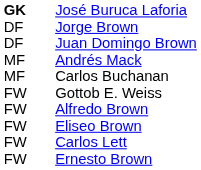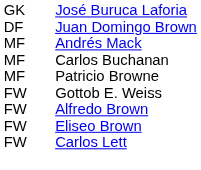José Buruca Laforia | column 1: bold -> normal
- row: DF | Jorge Brown
+ row: MF | Patricio Browne
- row: FW | Ernesto Brown
